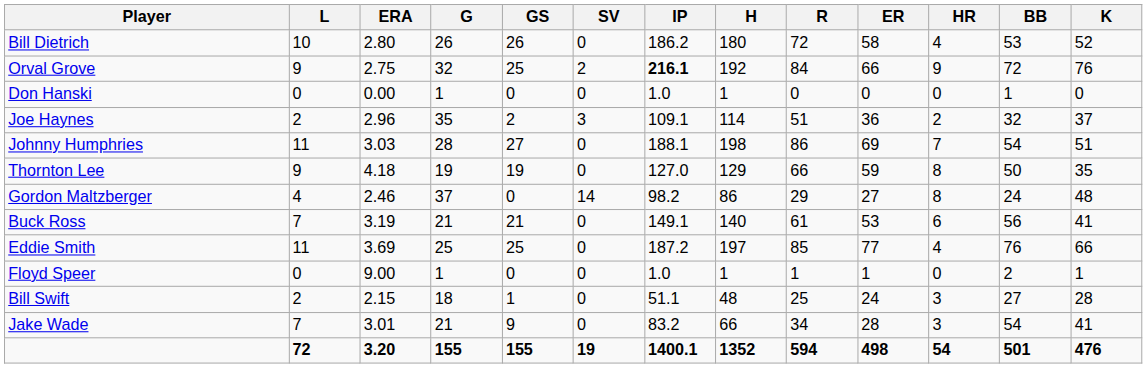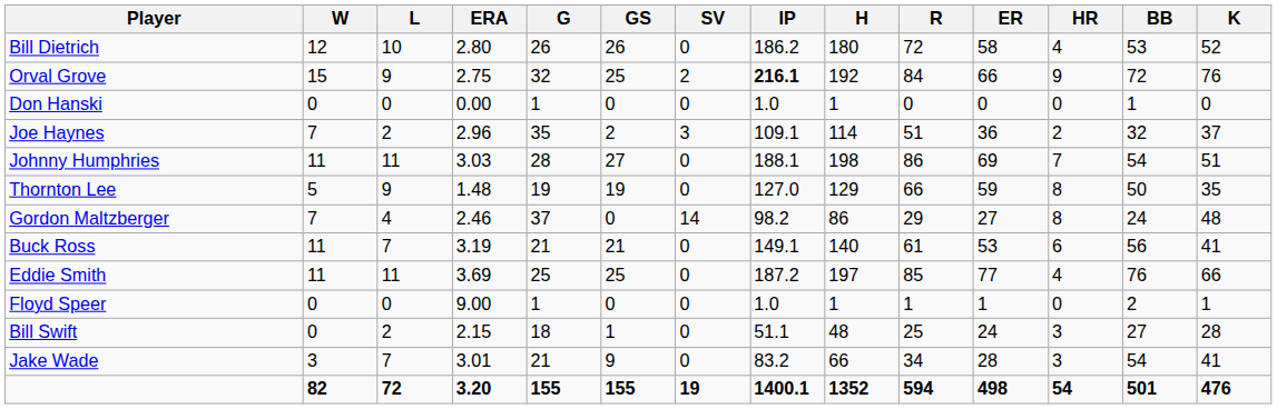+ column: W | 12 | 15 | 0 | 7 | 11 | 5 | 7 | 11 | 11 | 0 | 0 | 3 | 82
Thornton Lee | ERA: 4.18 -> 1.48
